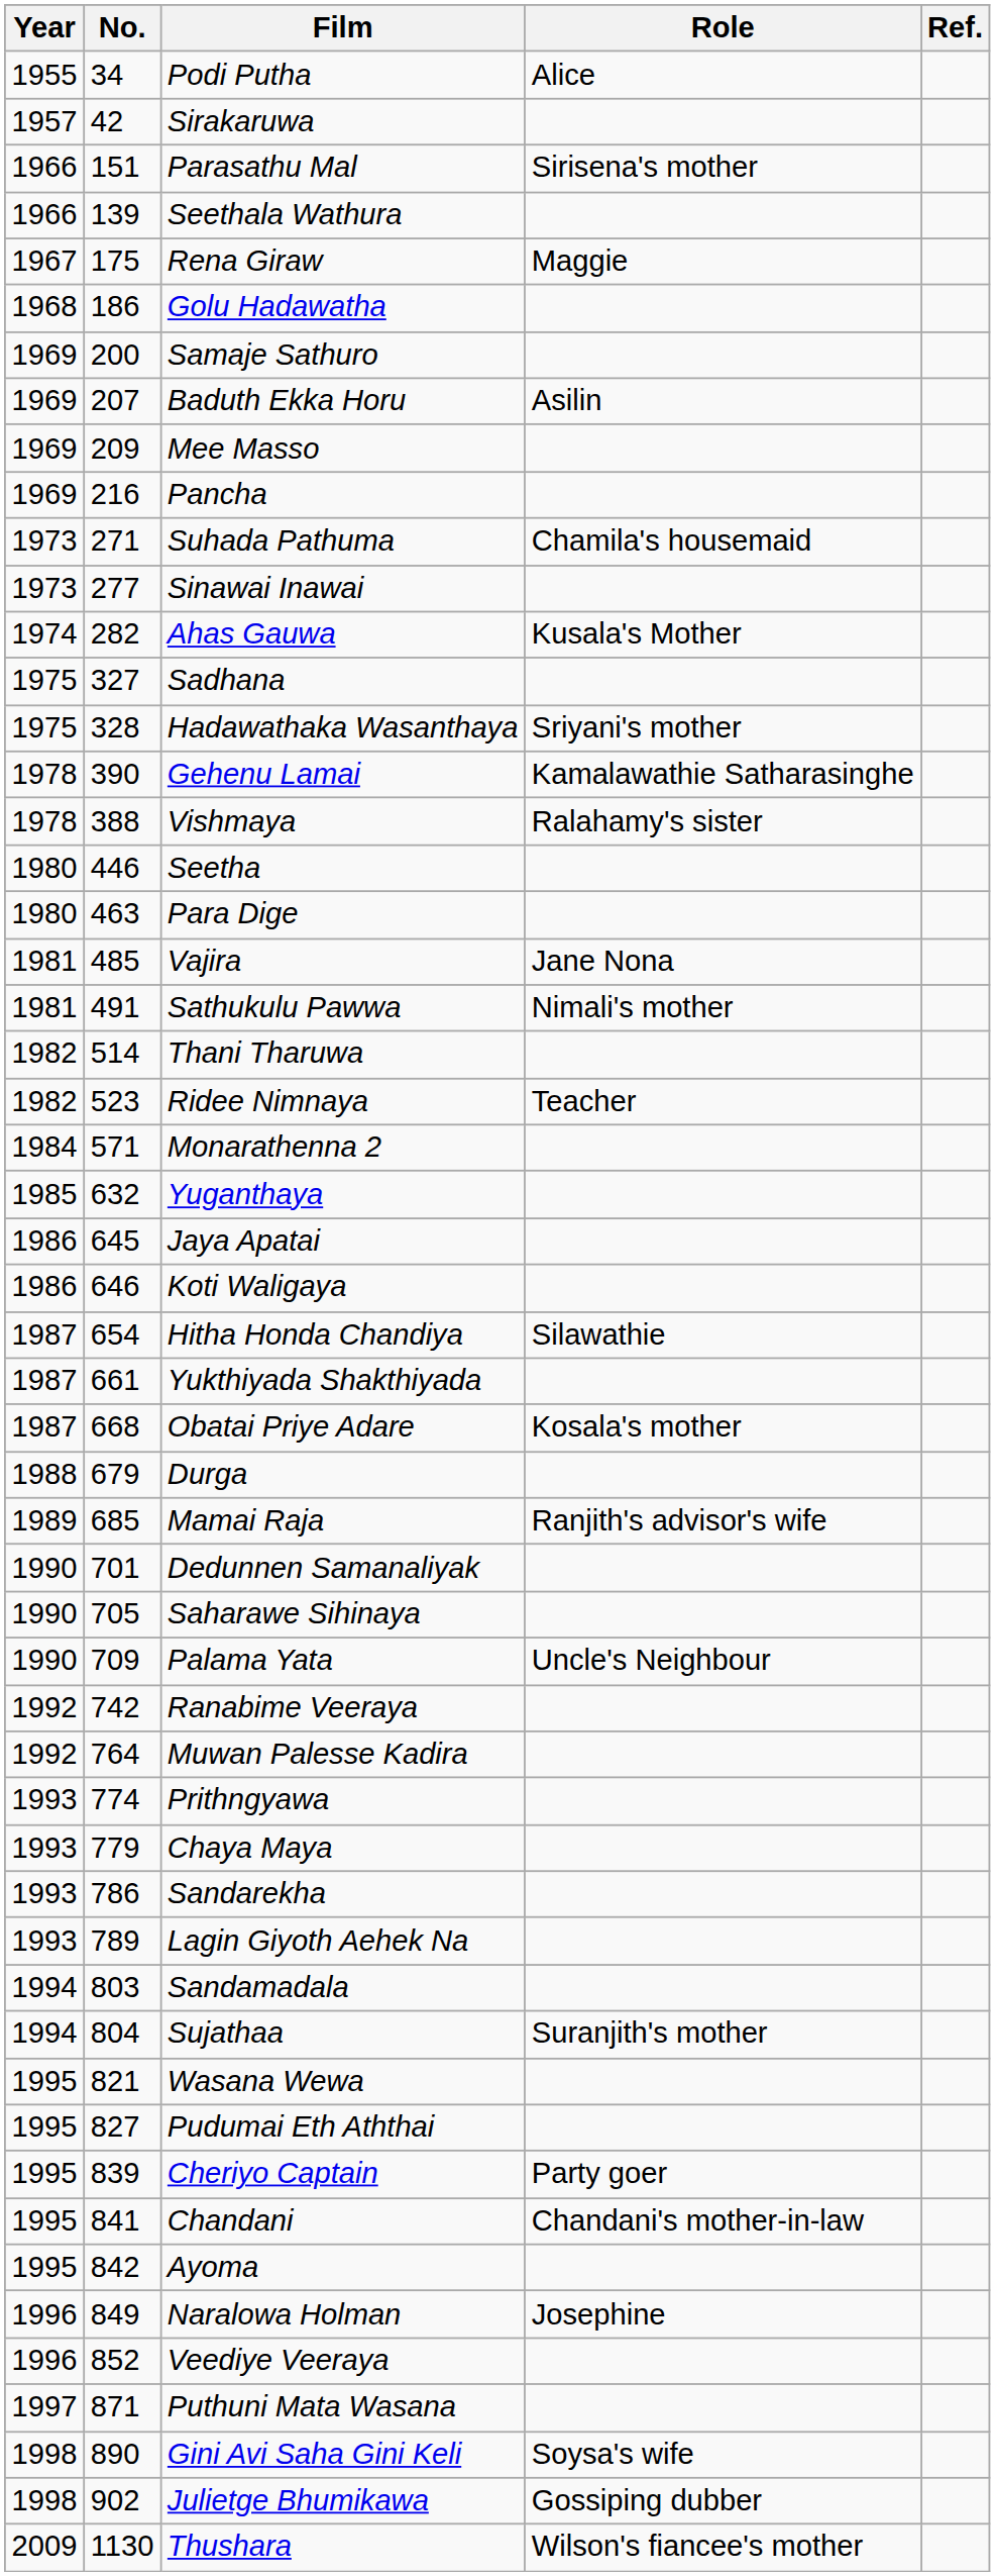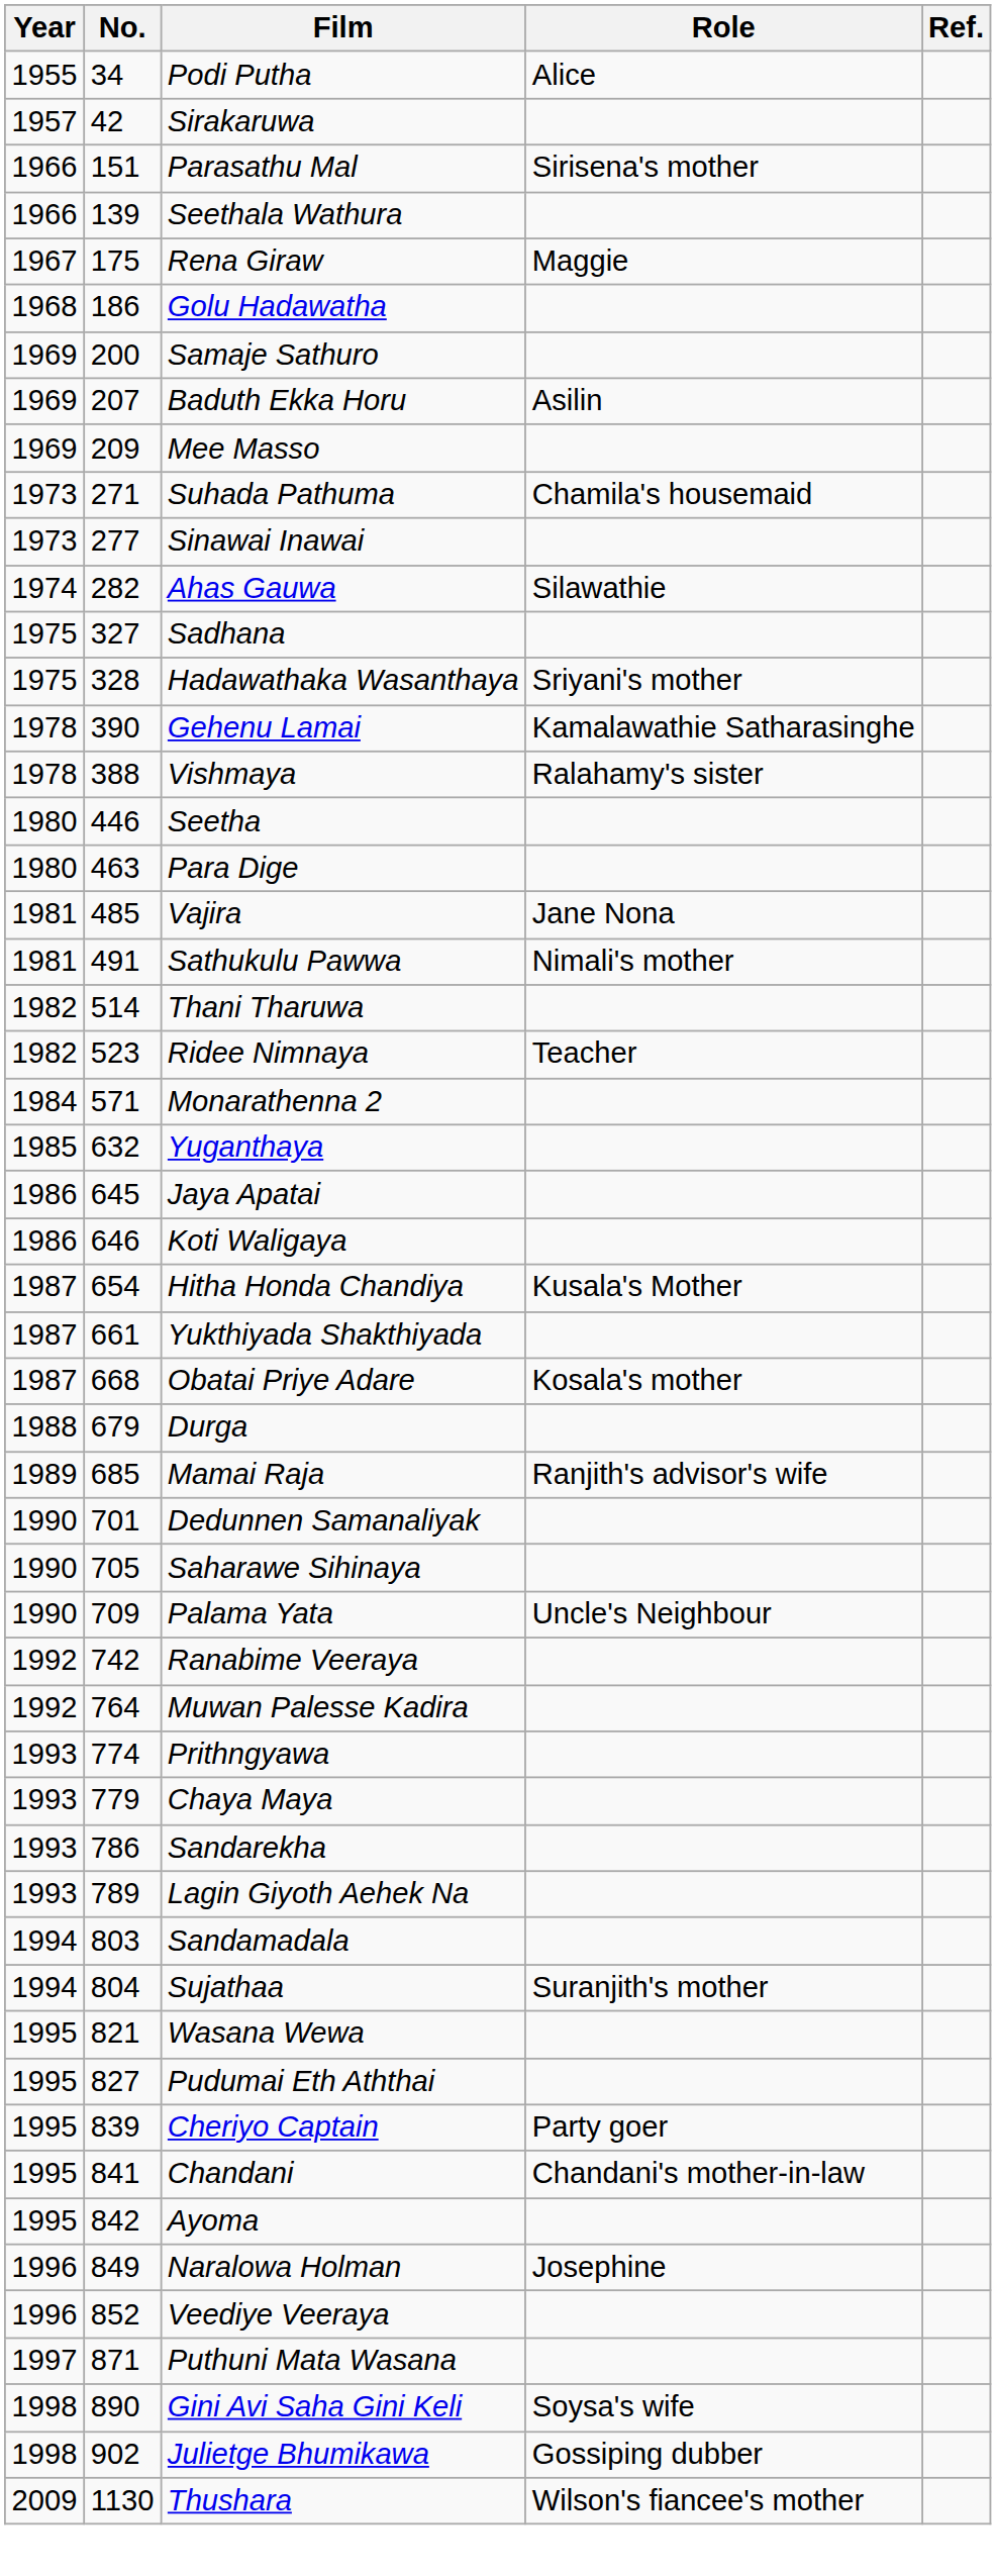- row: 1969 | 216 | Pancha
Ahas Gauwa | Role: Kusala's Mother -> Silawathie
Hitha Honda Chandiya | Role: Silawathie -> Kusala's Mother
